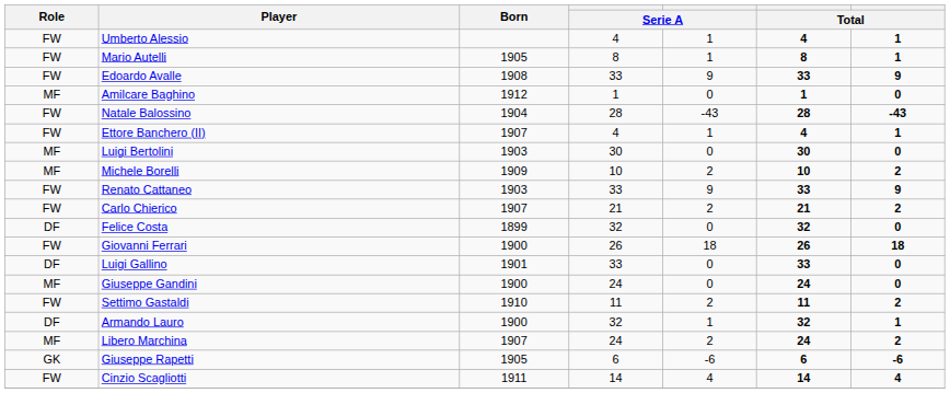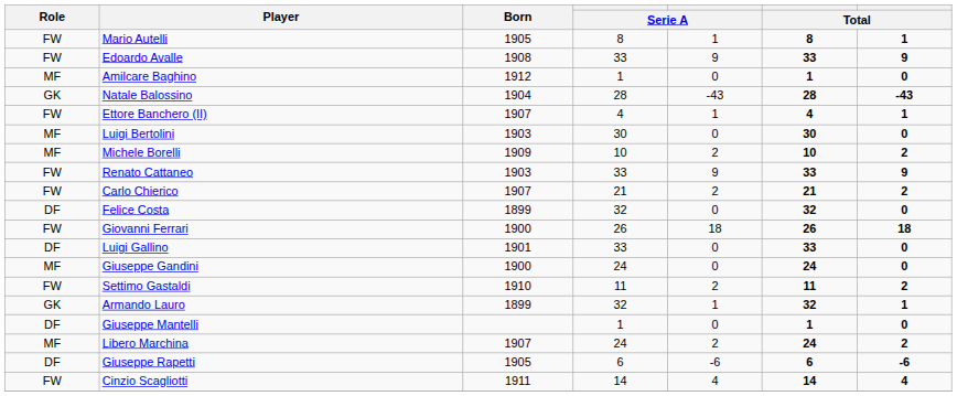- row: FW | Umberto Alessio | 4 | 1 | 4 | 1
Natale Balossino | Role: FW -> GK
Armando Lauro | Role: DF -> GK
Armando Lauro | Born: 1900 -> 1899
+ row: DF | Giuseppe Mantelli | 1 | 0 | 1 | 0
Giuseppe Rapetti | Role: GK -> DF
